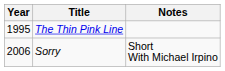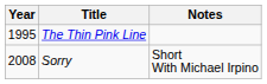Sorry | Year: 2006 -> 2008
